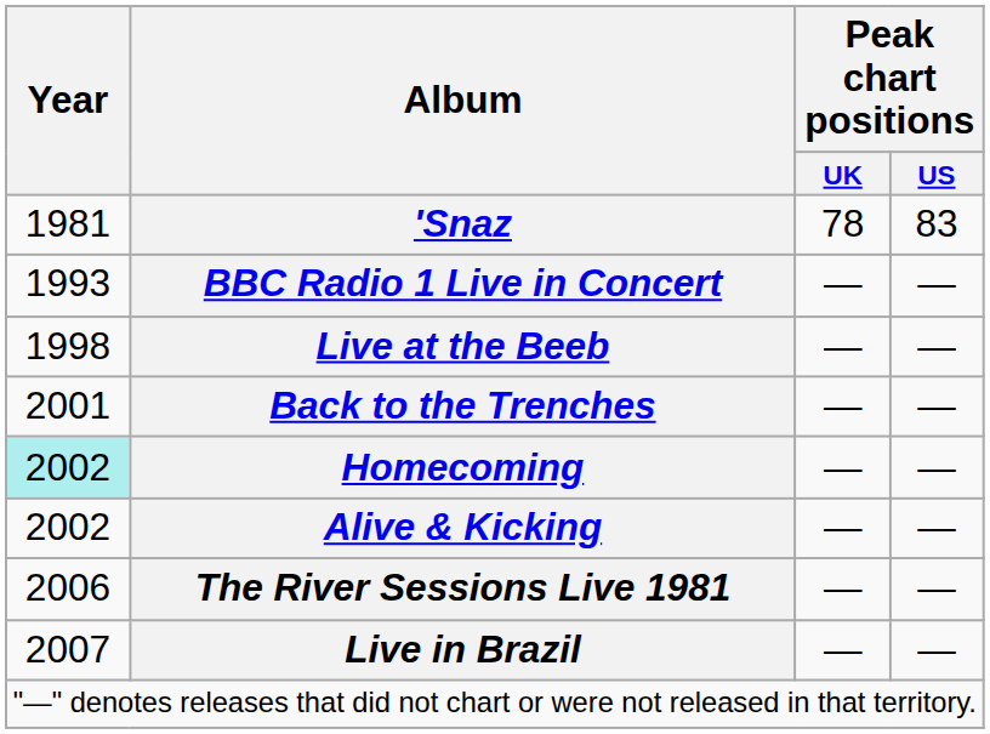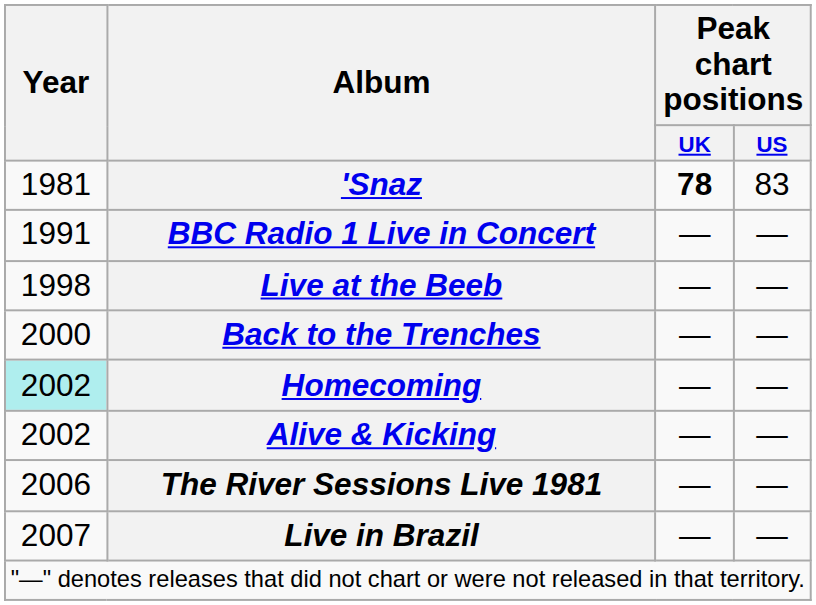'Snaz | Peak chart positions / UK: normal -> bold
BBC Radio 1 Live in Concert | Year: 1993 -> 1991
Back to the Trenches | Year: 2001 -> 2000
